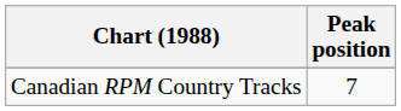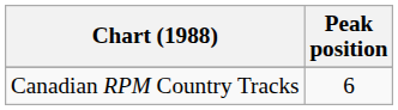Canadian RPM Country Tracks | Peak position: 7 -> 6
